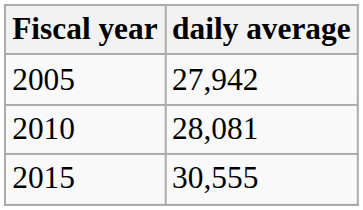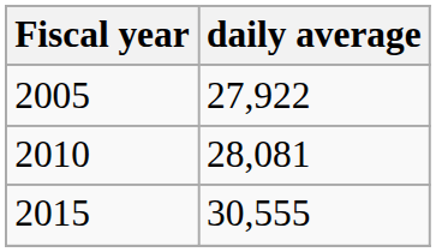2005 | daily average: 27,942 -> 27,922
